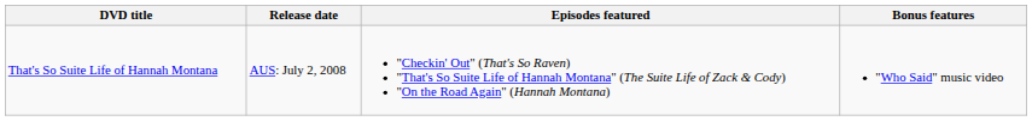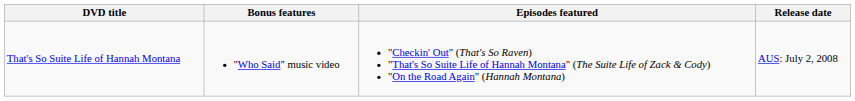columns swapped: Release date <-> Bonus features
